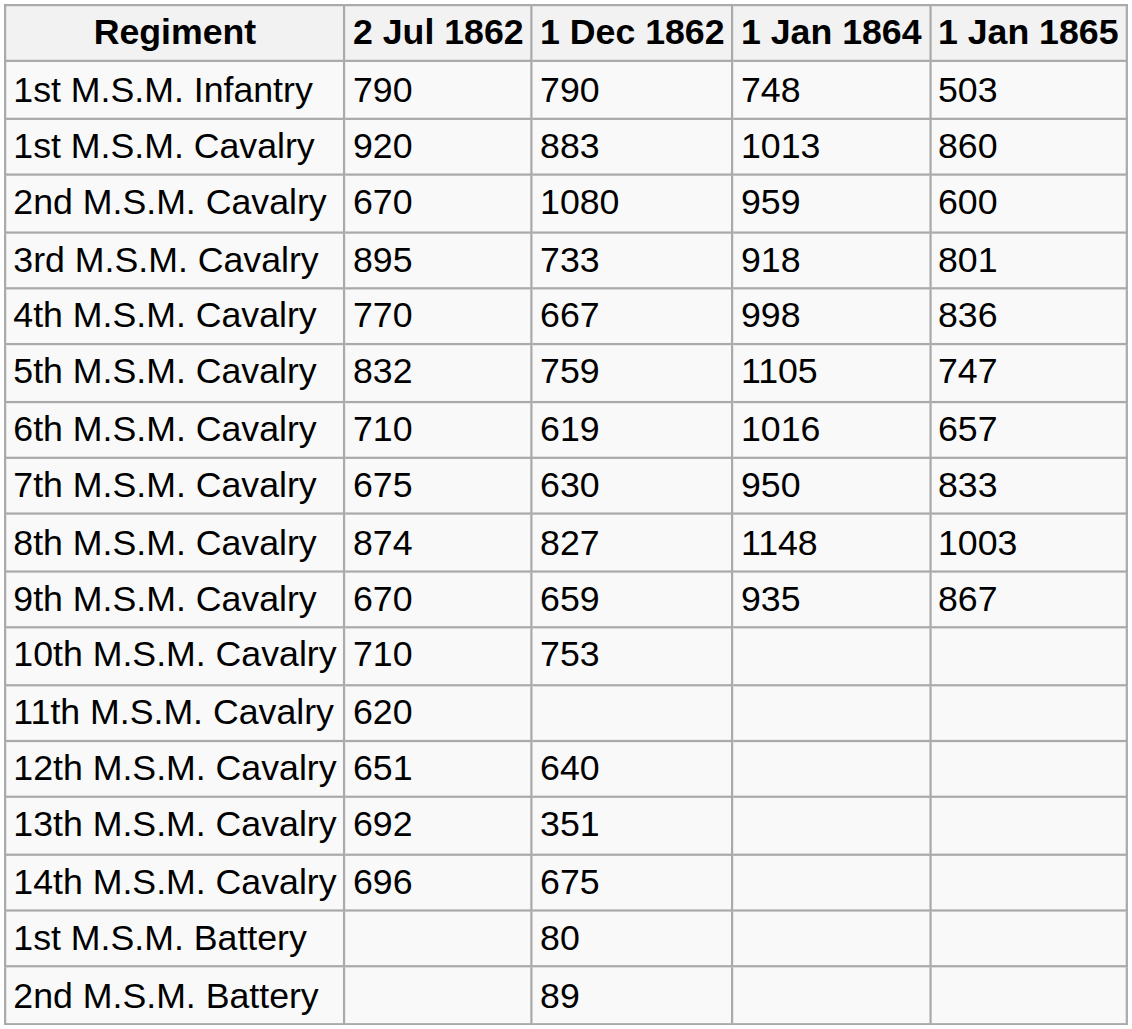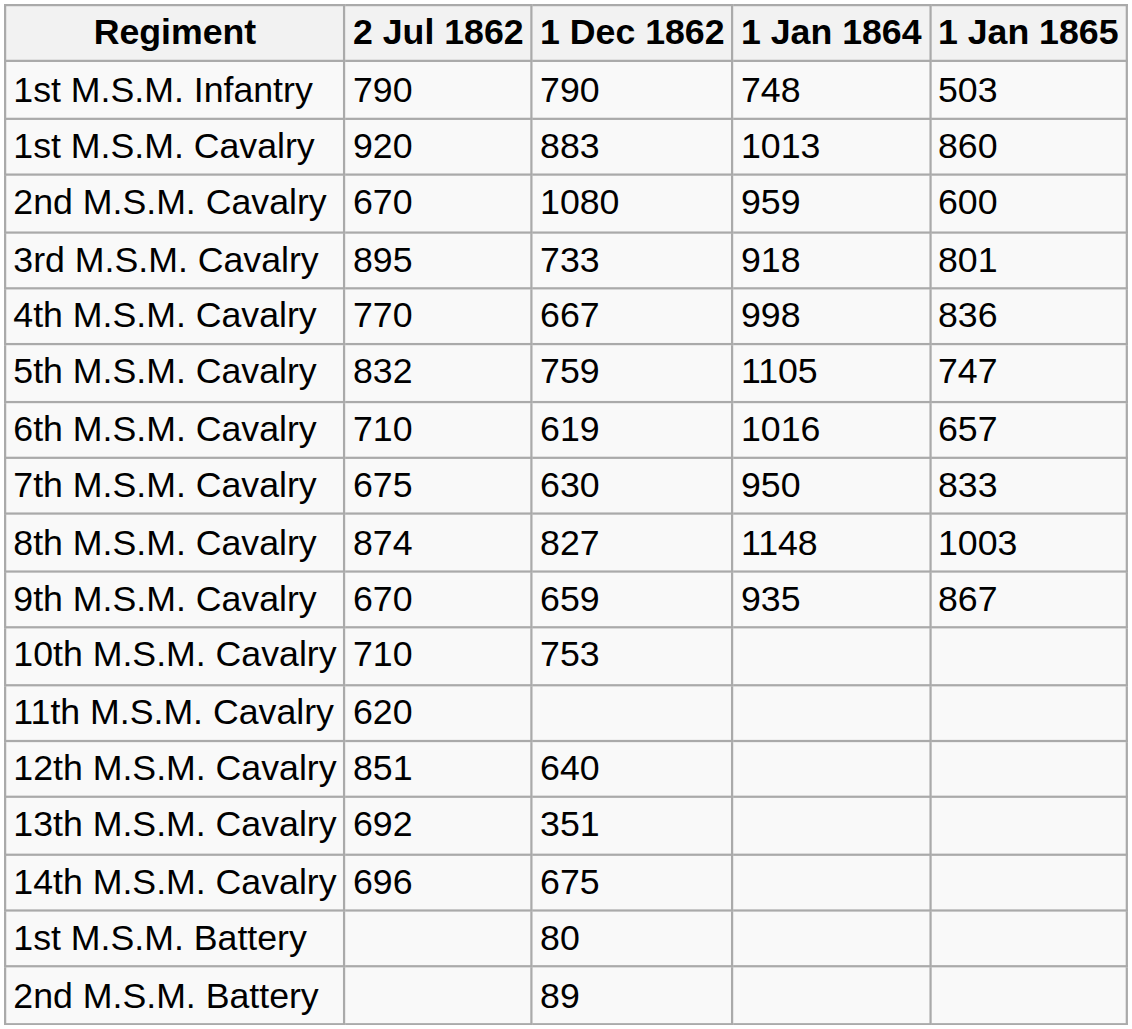12th M.S.M. Cavalry | 2 Jul 1862: 651 -> 851
